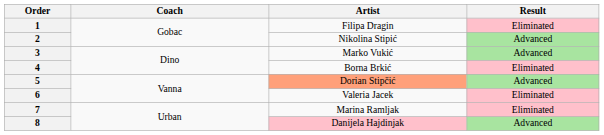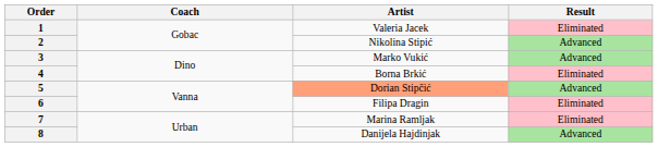1 | Artist: Filipa Dragin -> Valeria Jacek
6 | Artist: Valeria Jacek -> Filipa Dragin
8 | Artist: pink background -> no background
